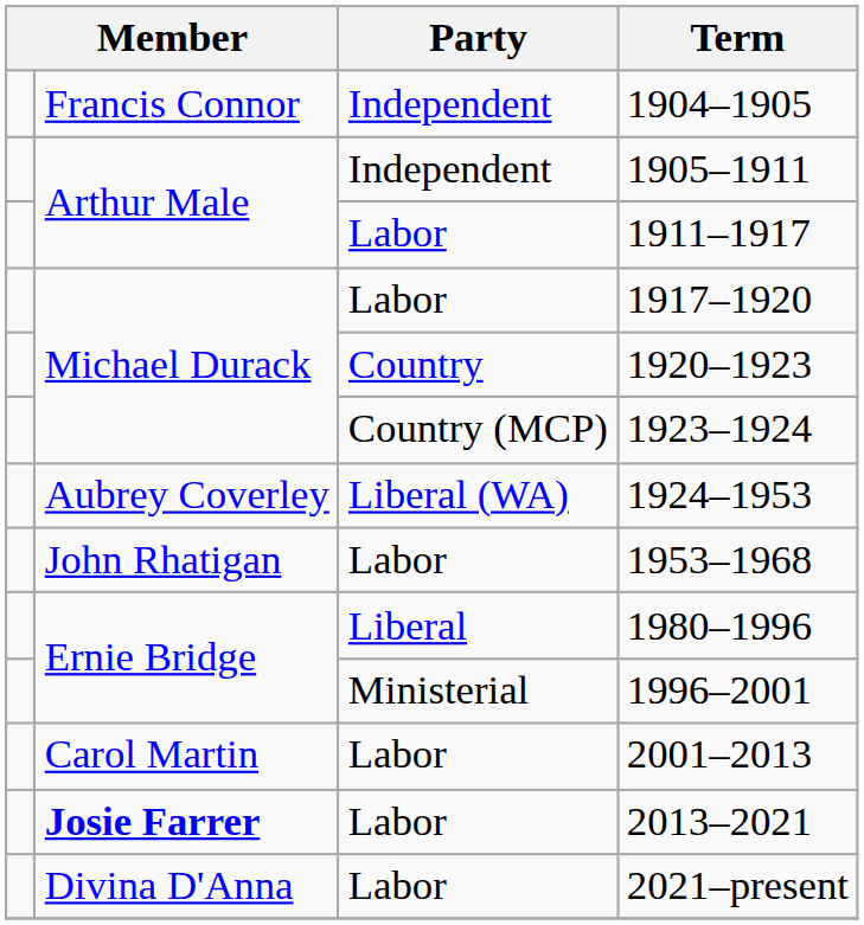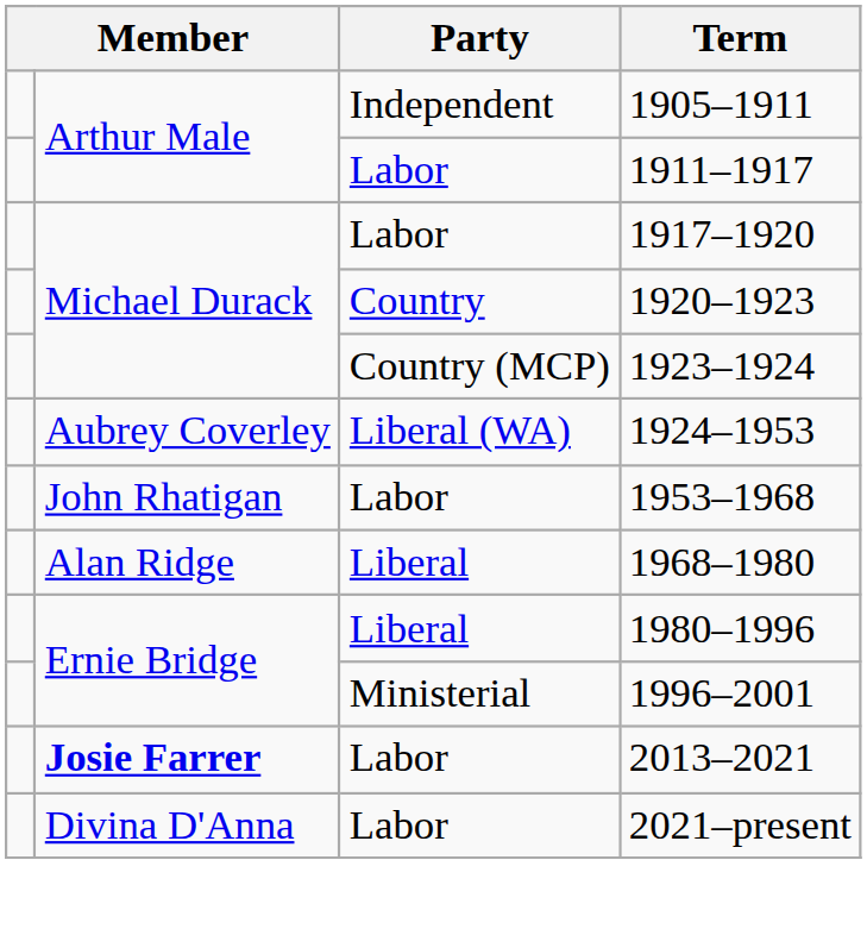- row: Francis Connor | Independent | 1904–1905
+ row: Alan Ridge | Liberal | 1968–1980
- row: Carol Martin | Labor | 2001–2013
